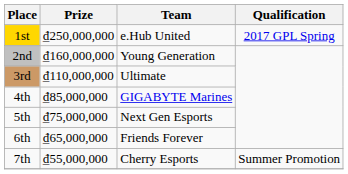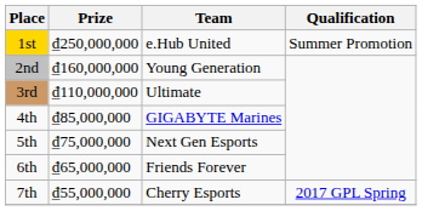1st | Qualification: 2017 GPL Spring -> Summer Promotion
7th | Qualification: Summer Promotion -> 2017 GPL Spring
